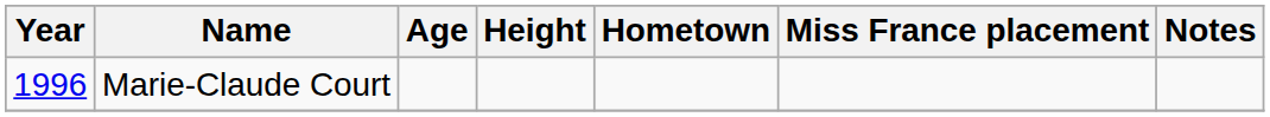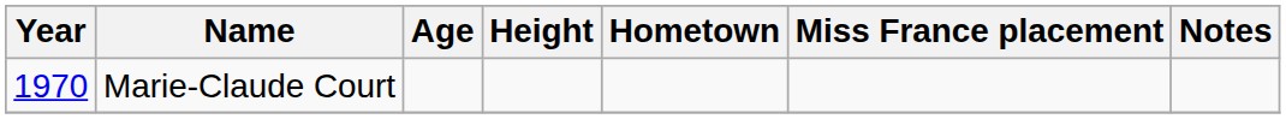Marie-Claude Court | Year: 1996 -> 1970
